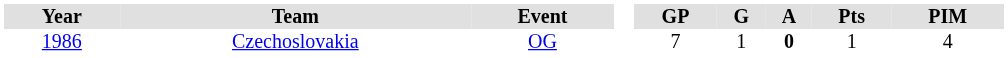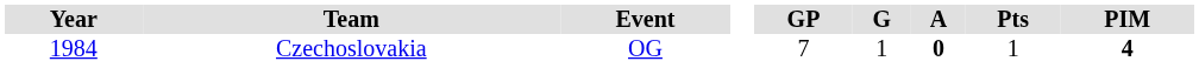Czechoslovakia | Year: 1986 -> 1984
Czechoslovakia | PIM: normal -> bold
